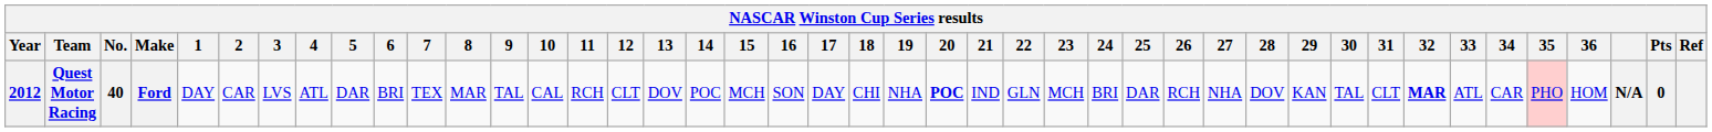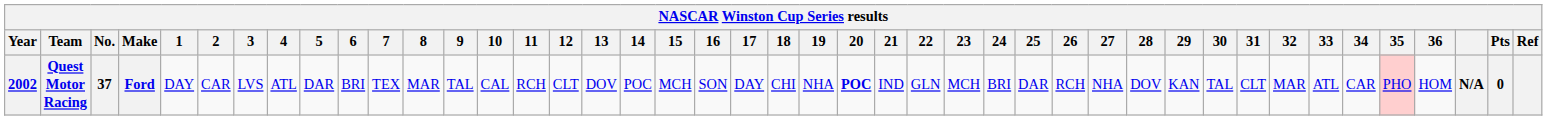Quest Motor Racing | Year: 2012 -> 2002
Quest Motor Racing | No.: 40 -> 37
Quest Motor Racing | 32: bold -> normal
